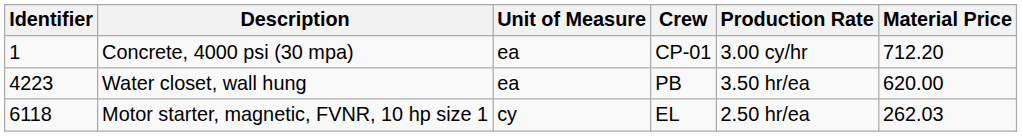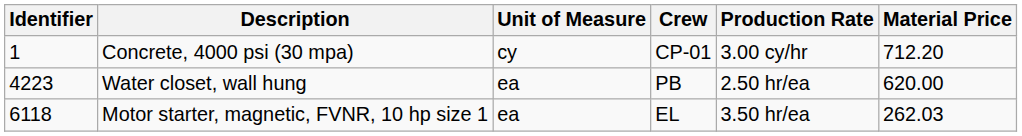Concrete, 4000 psi (30 mpa) | Unit of Measure: ea -> cy
Water closet, wall hung | Production Rate: 3.50 hr/ea -> 2.50 hr/ea
Motor starter, magnetic, FVNR, 10 hp size 1 | Unit of Measure: cy -> ea
Motor starter, magnetic, FVNR, 10 hp size 1 | Production Rate: 2.50 hr/ea -> 3.50 hr/ea
